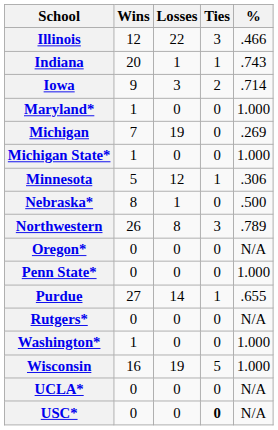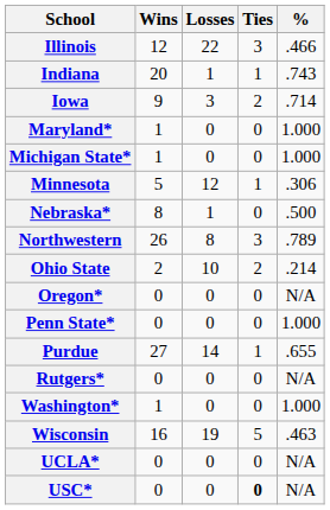- row: Michigan | 7 | 19 | 0 | .269
+ row: Ohio State | 2 | 10 | 2 | .214
Wisconsin | %: 1.000 -> .463
